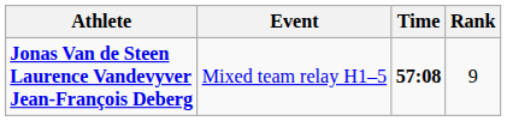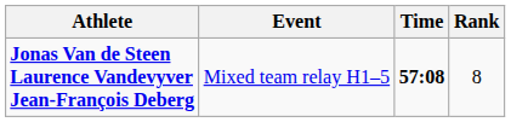Jonas Van de Steen Laurence Vandevyver Jean-François Deberg | Rank: 9 -> 8
